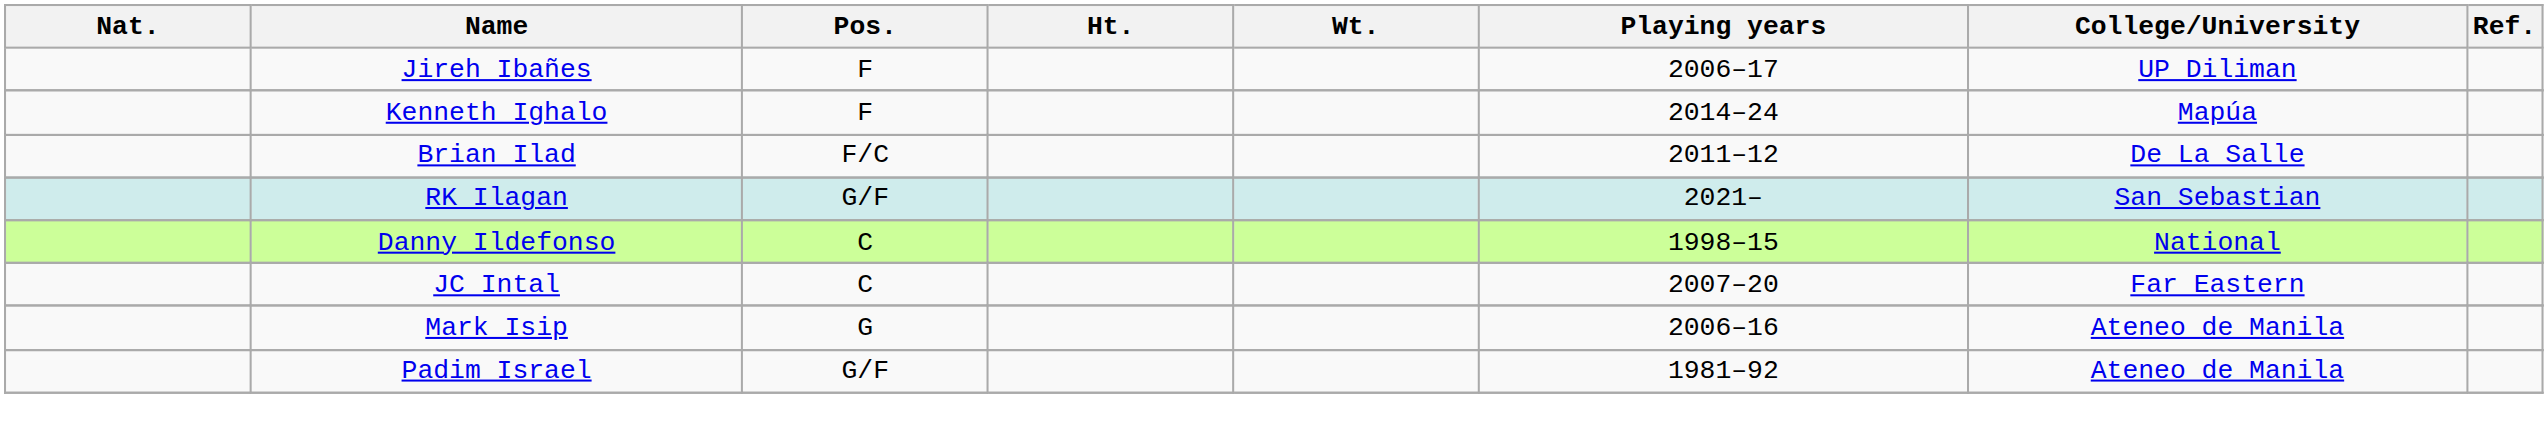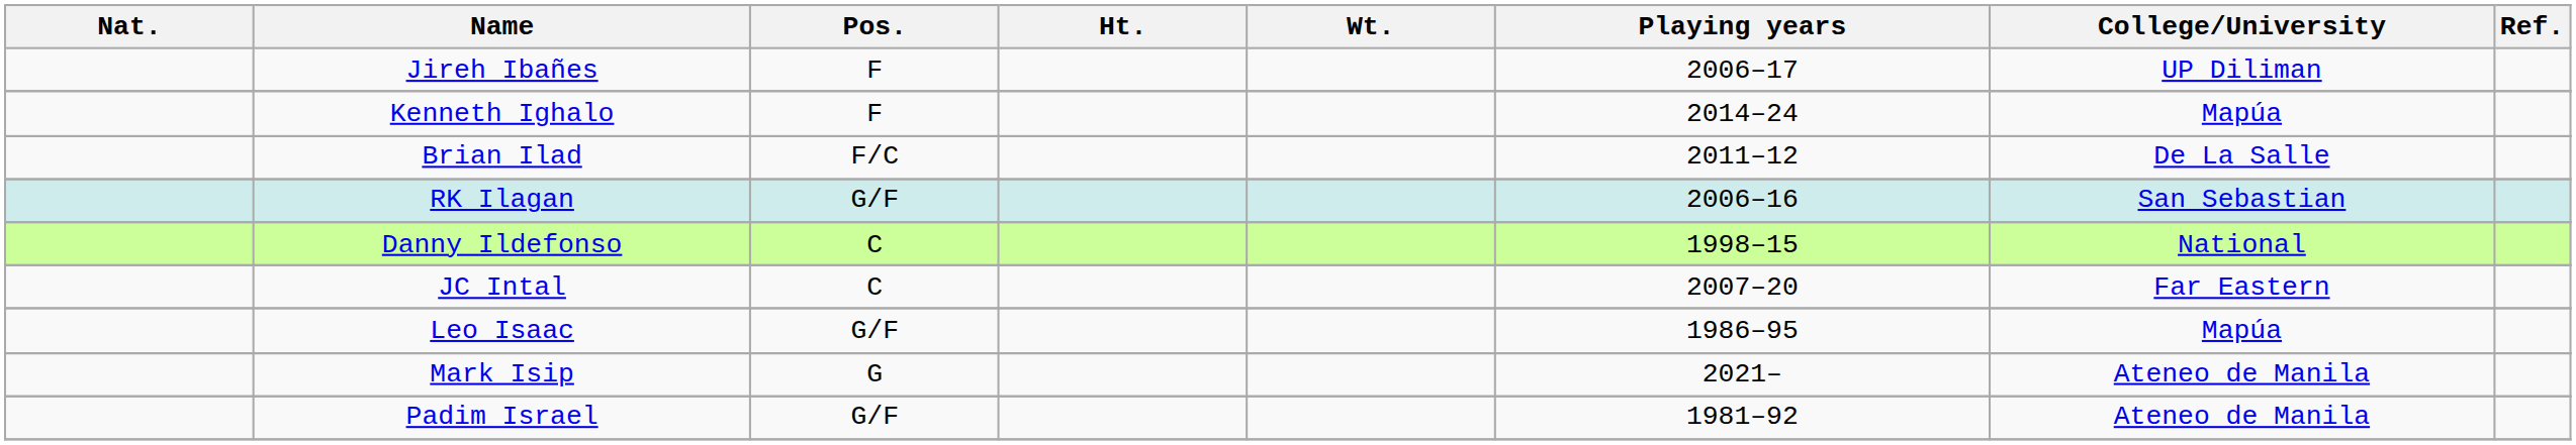RK Ilagan | Playing years: 2021– -> 2006–16
+ row: Leo Isaac | G/F | 1986–95 | Mapúa
Mark Isip | Playing years: 2006–16 -> 2021–
